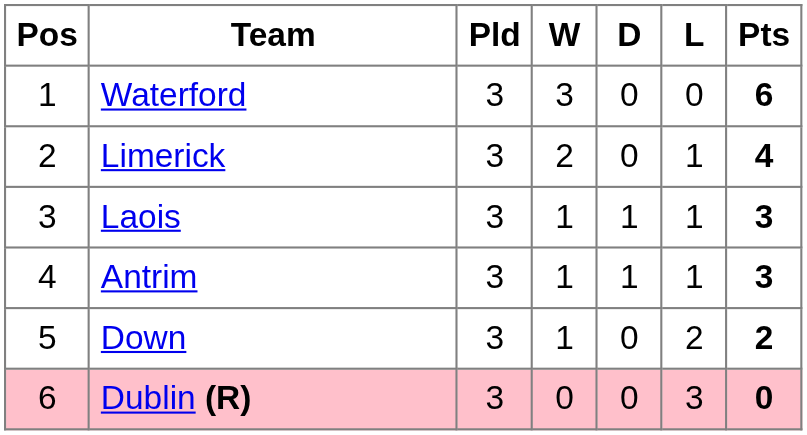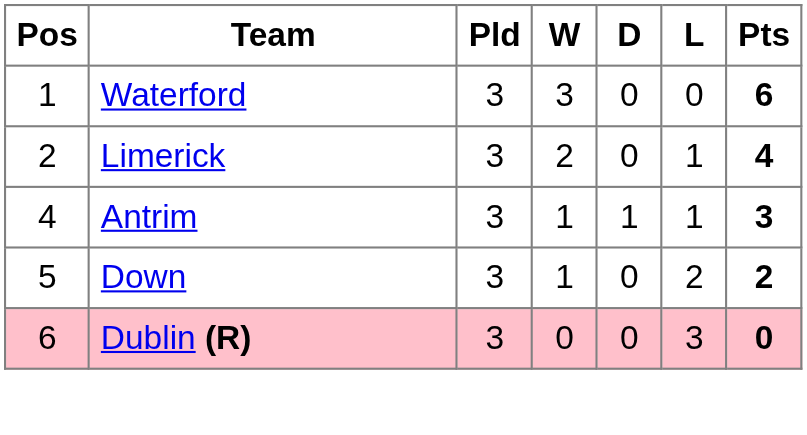- row: 3 | Laois | 3 | 1 | 1 | 1 | 3
